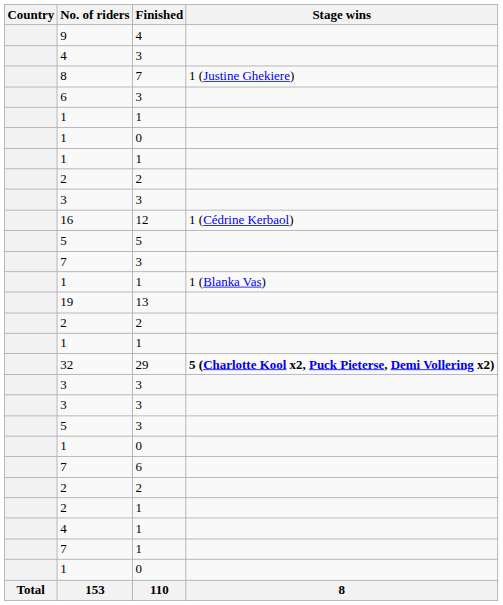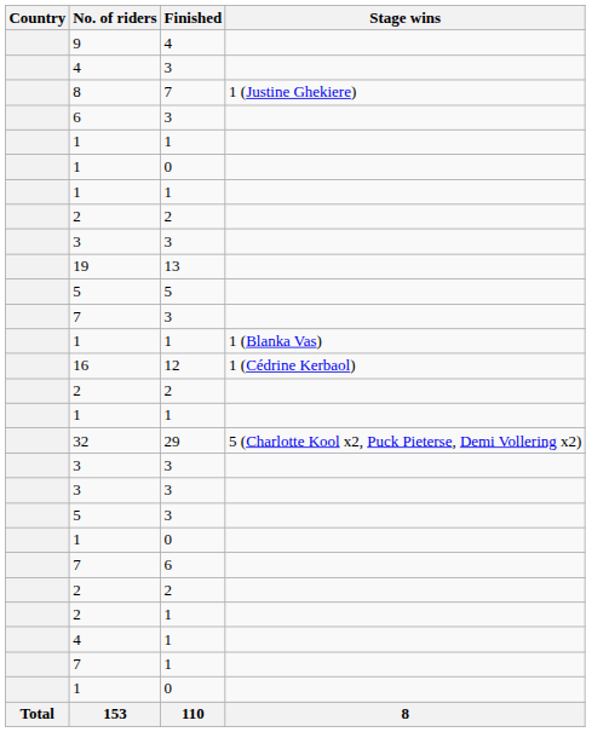rows swapped: 16 <-> 19
32 | Stage wins: bold -> normal
